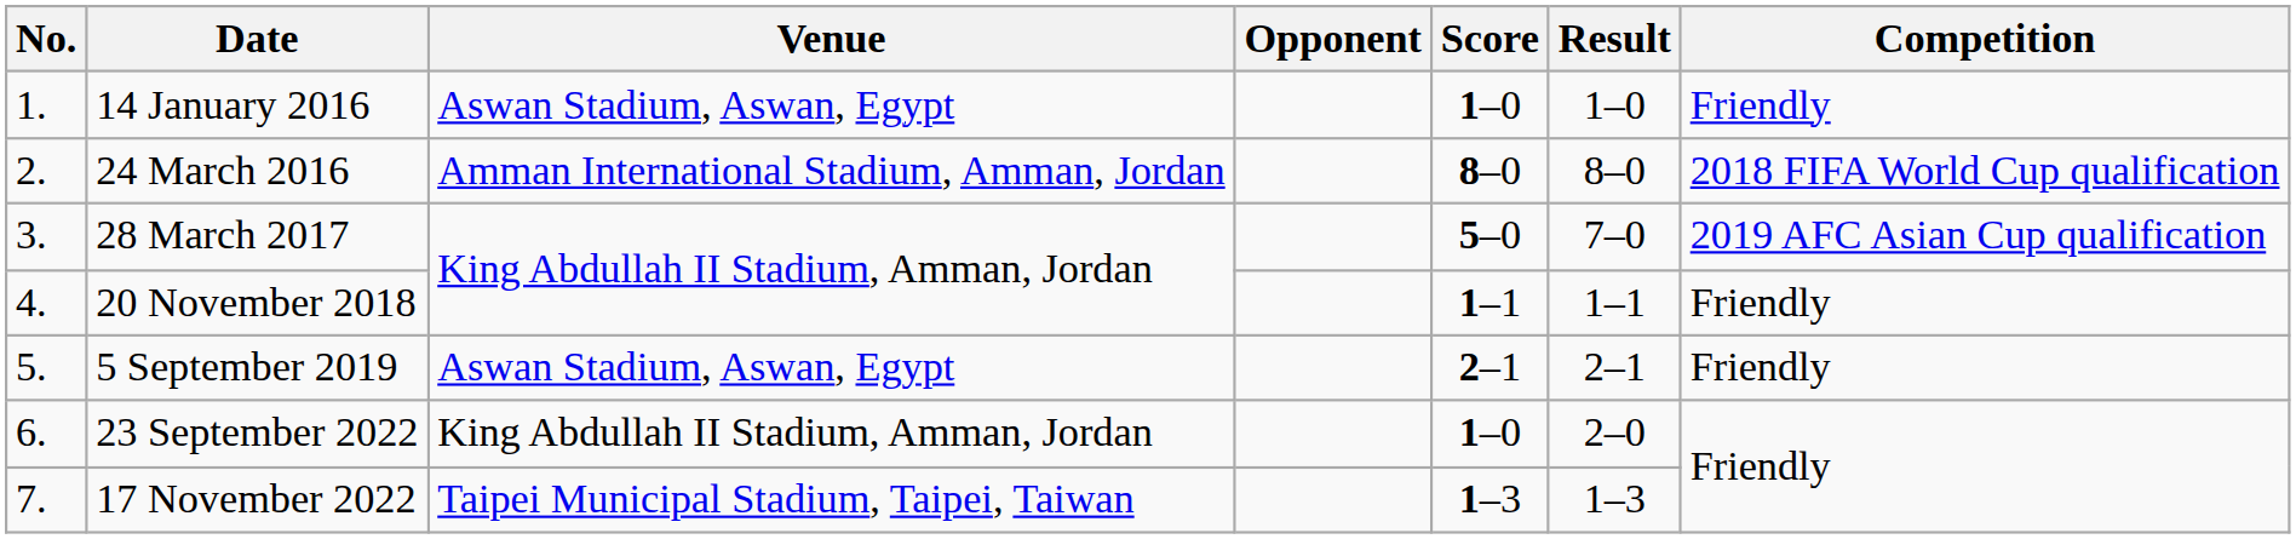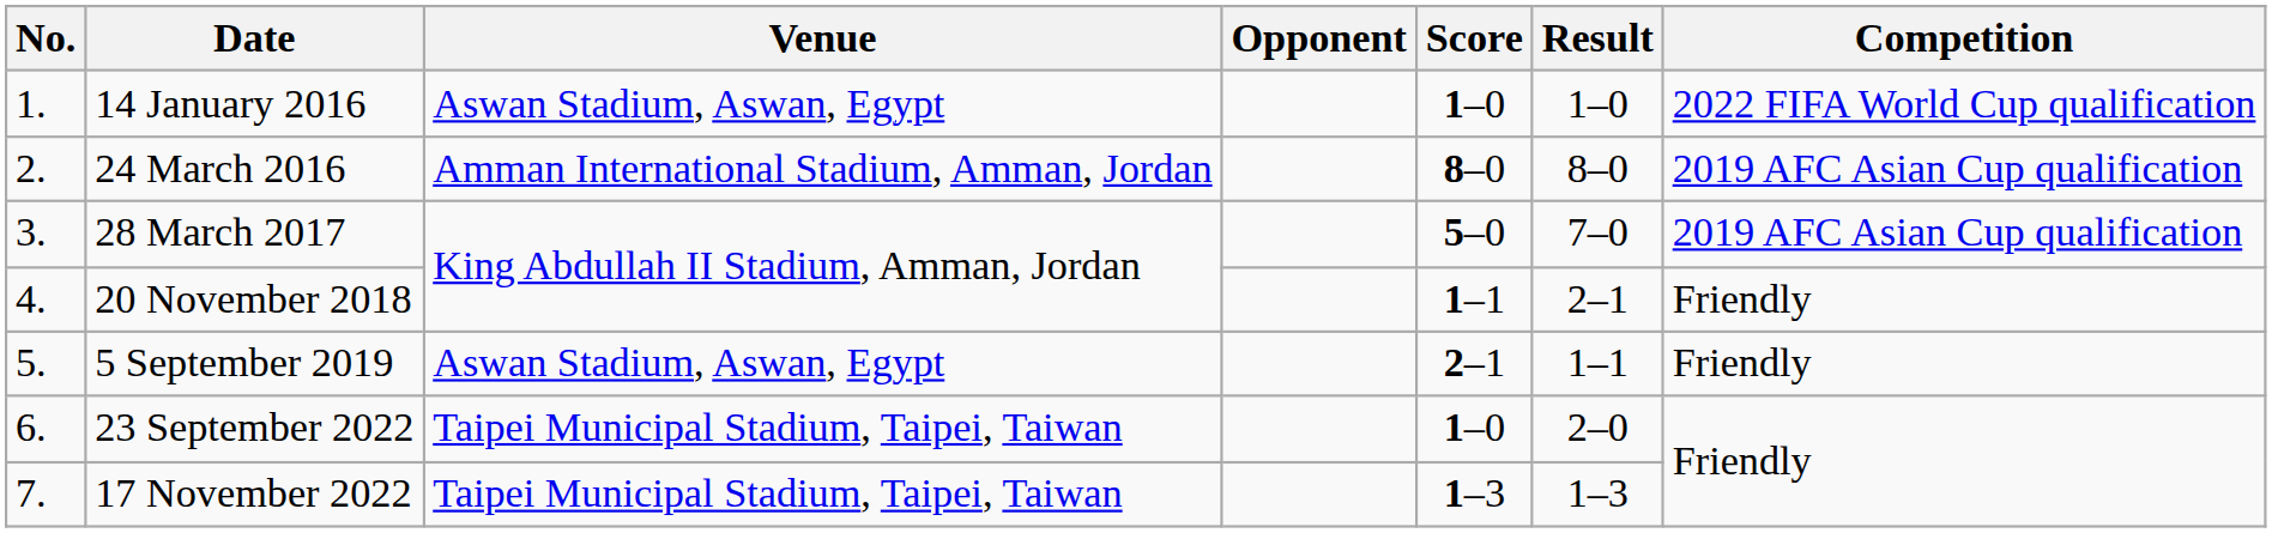14 January 2016 | Competition: Friendly -> 2022 FIFA World Cup qualification
24 March 2016 | Competition: 2018 FIFA World Cup qualification -> 2019 AFC Asian Cup qualification
20 November 2018 | Result: 1–1 -> 2–1
5 September 2019 | Result: 2–1 -> 1–1
23 September 2022 | Venue: King Abdullah II Stadium, Amman, Jordan -> Taipei Municipal Stadium, Taipei, Taiwan
